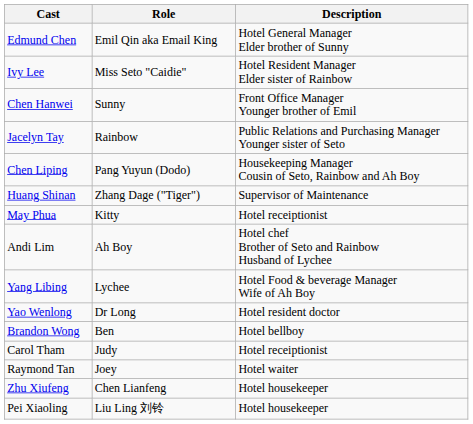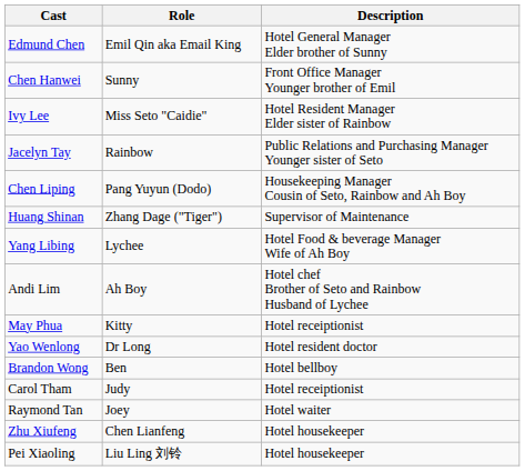rows swapped: Ivy Lee <-> Chen Hanwei
rows swapped: May Phua <-> Yang Libing
